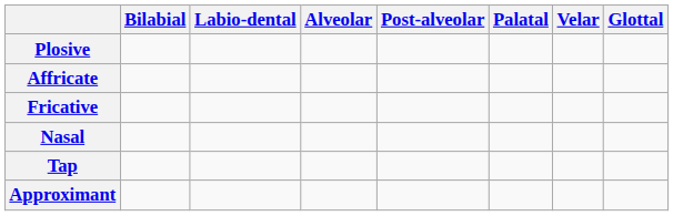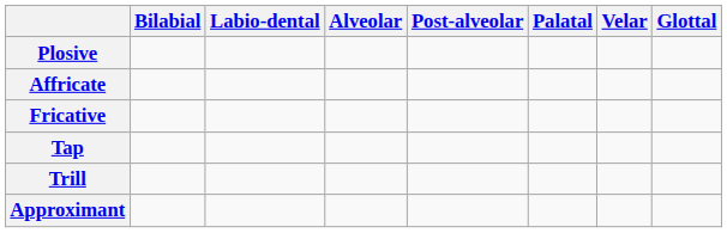- row: Nasal
+ row: Trill
